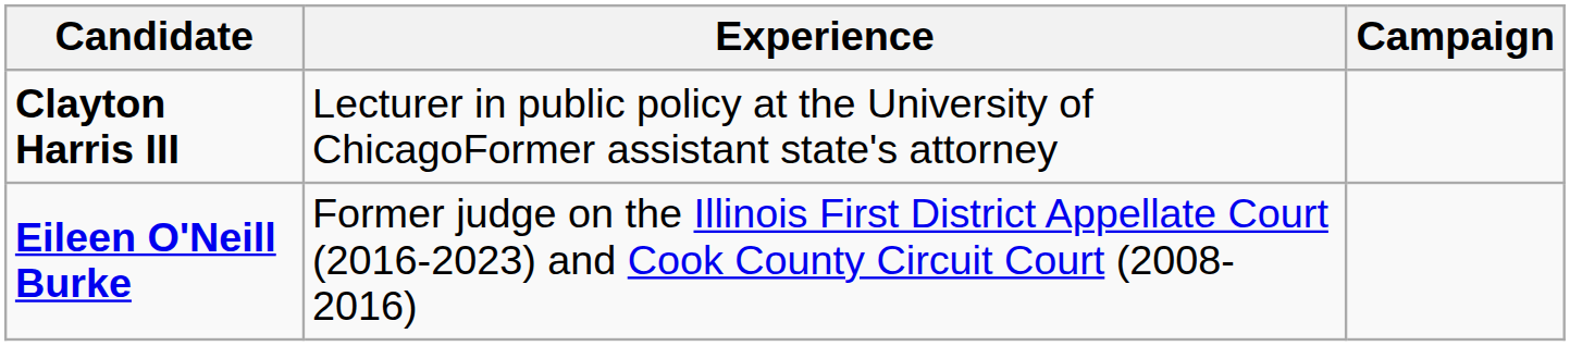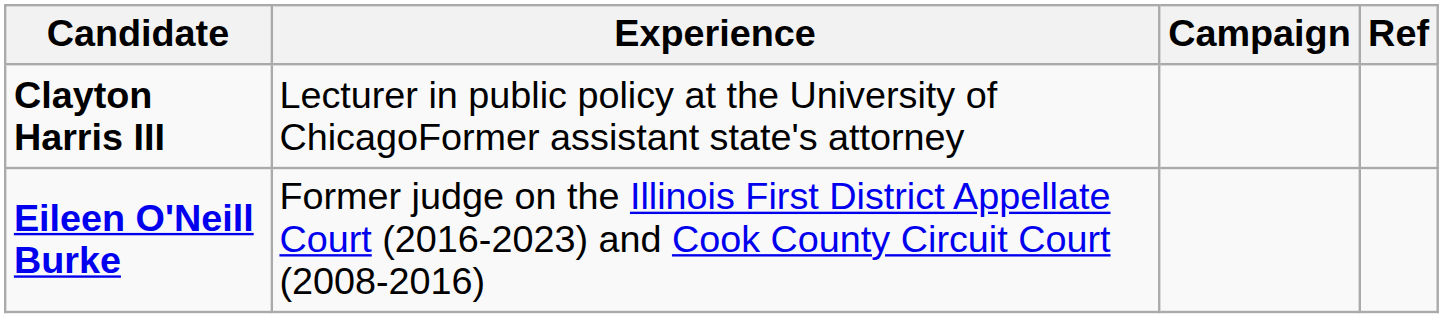+ column: Ref
